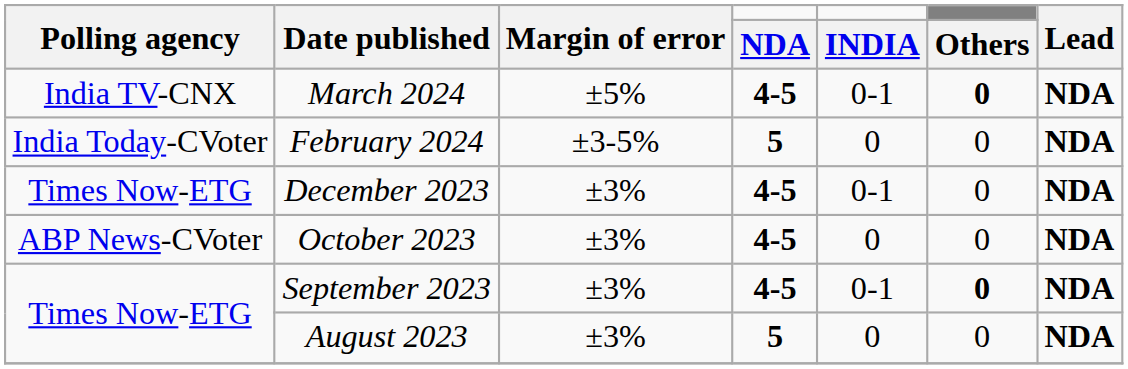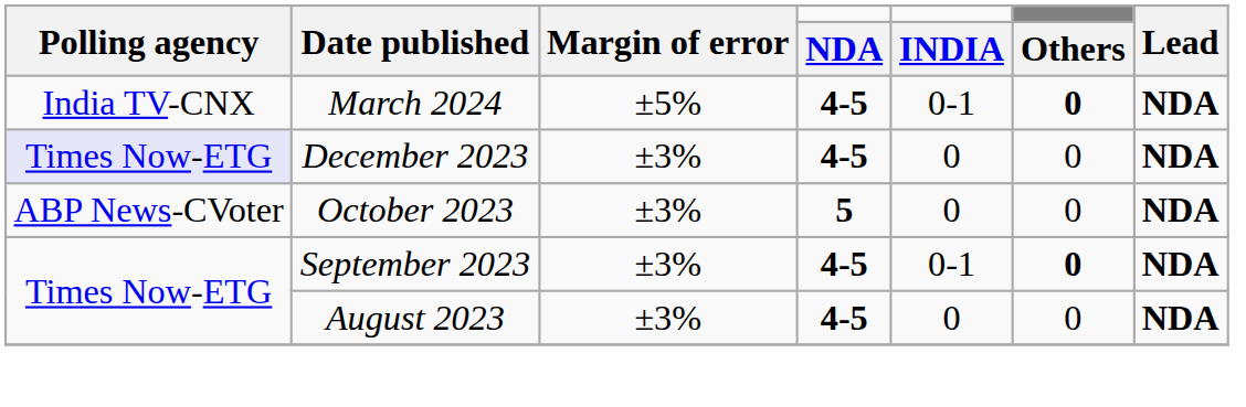- row: India Today-CVoter | February 2024 | ±3-5% | 5 | 0 | 0 | NDA
December 2023 | Polling agency: no background -> lavender background
December 2023 | INDIA: 0-1 -> 0
October 2023 | NDA: 4-5 -> 5
August 2023 | NDA: 5 -> 4-5
